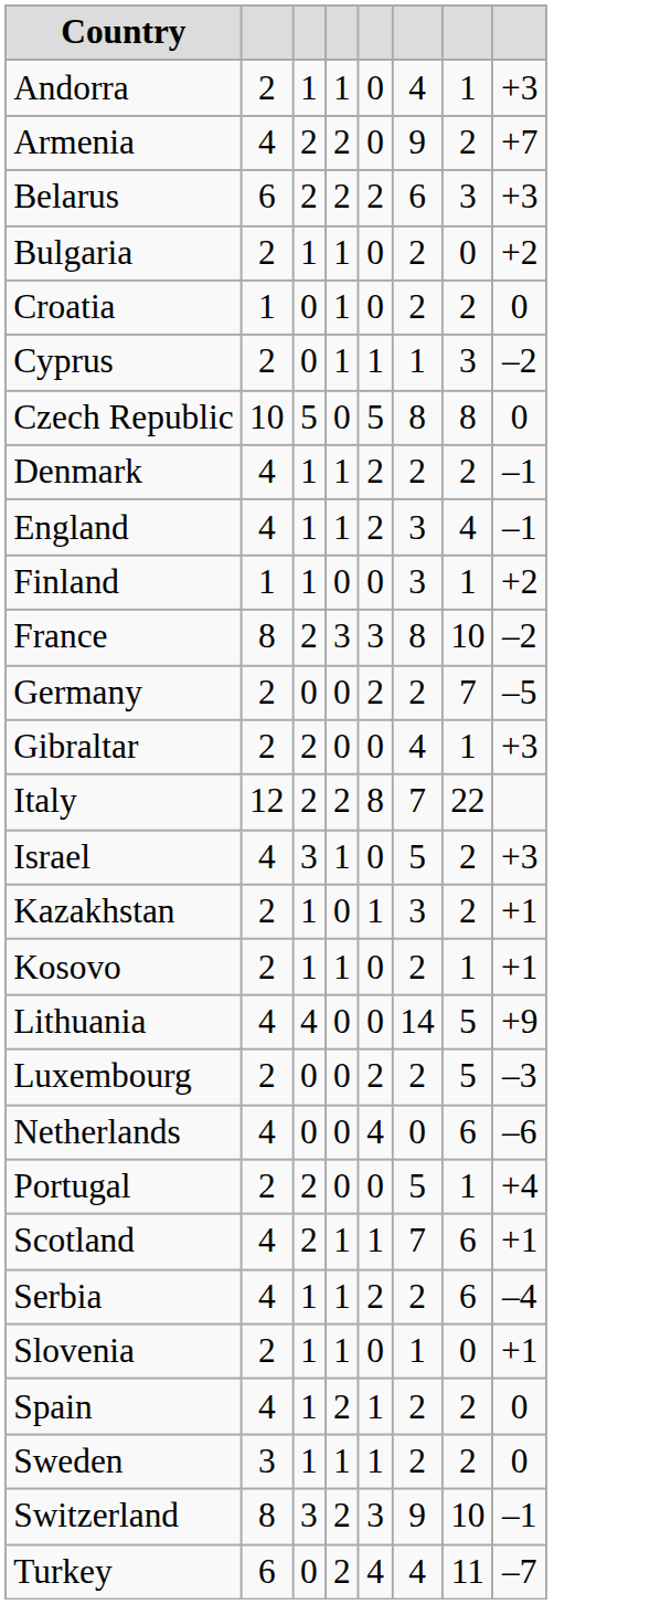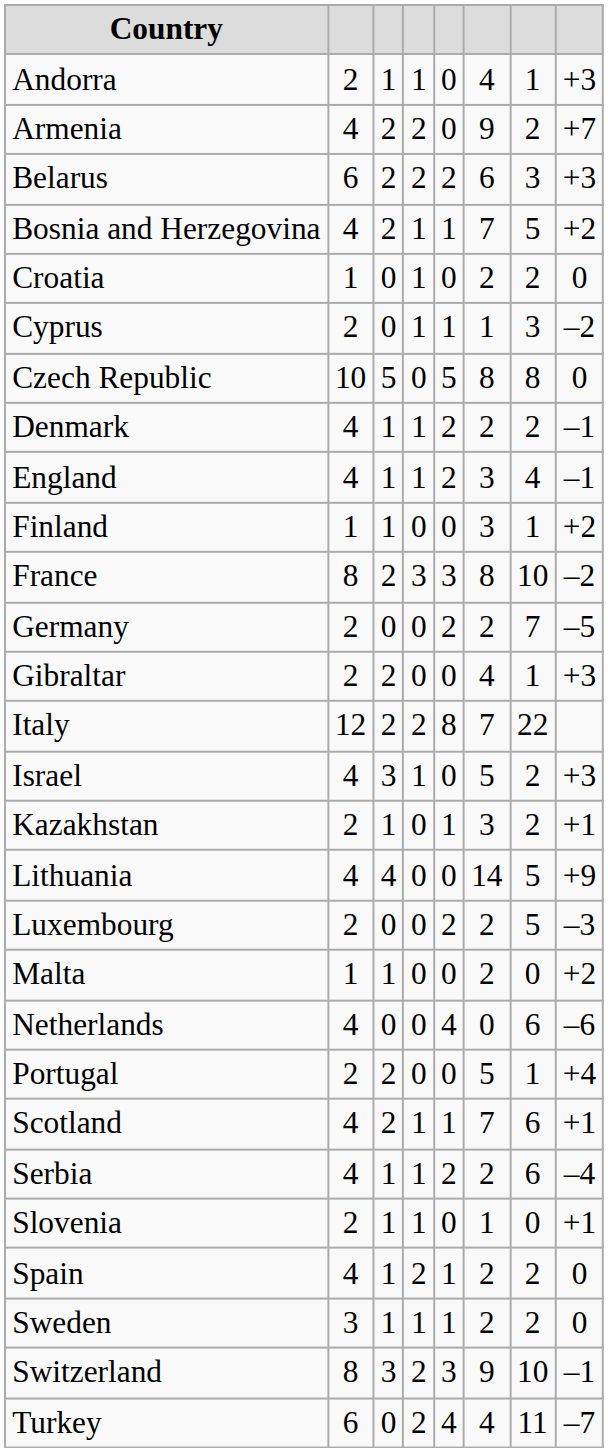+ row: Bosnia and Herzegovina | 4 | 2 | 1 | 1 | 7 | 5 | +2
- row: Bulgaria | 2 | 1 | 1 | 0 | 2 | 0 | +2
- row: Kosovo | 2 | 1 | 1 | 0 | 2 | 1 | +1
+ row: Malta | 1 | 1 | 0 | 0 | 2 | 0 | +2
